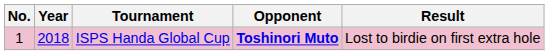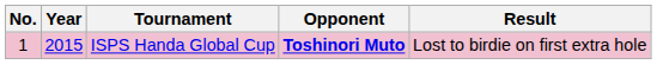ISPS Handa Global Cup | Year: 2018 -> 2015
